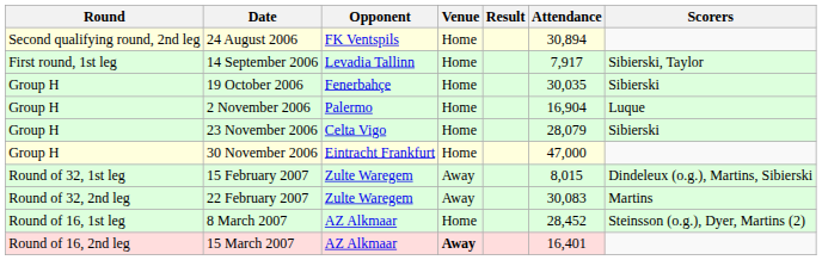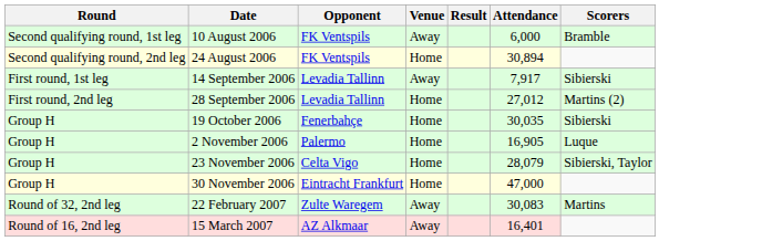+ row: Second qualifying round, 1st leg | 10 August 2006 | FK Ventspils | Away | 6,000 | Bramble
14 September 2006 | Venue: Home -> Away
14 September 2006 | Scorers: Sibierski, Taylor -> Sibierski
+ row: First round, 2nd leg | 28 September 2006 | Levadia Tallinn | Home | 27,012 | Martins (2)
2 November 2006 | Attendance: 16,904 -> 16,905
23 November 2006 | Scorers: Sibierski -> Sibierski, Taylor
- row: Round of 32, 1st leg | 15 February 2007 | Zulte Waregem | Away | 8,015 | Dindeleux (o.g.), Martins, Sibierski
- row: Round of 16, 1st leg | 8 March 2007 | AZ Alkmaar | Home | 28,452 | Steinsson (o.g.), Dyer, Martins (2)
15 March 2007 | Venue: bold -> normal
